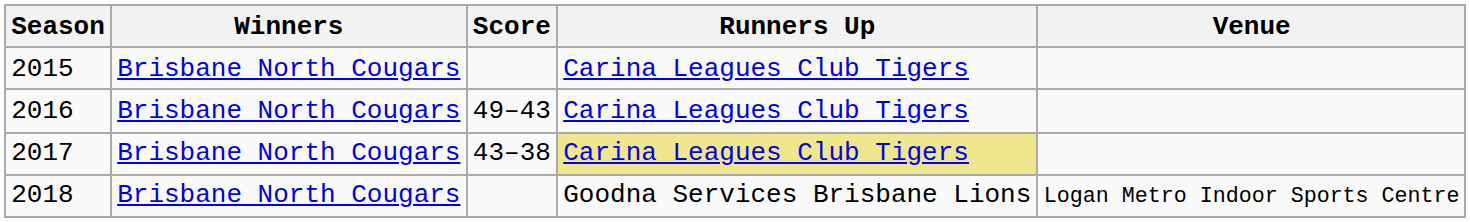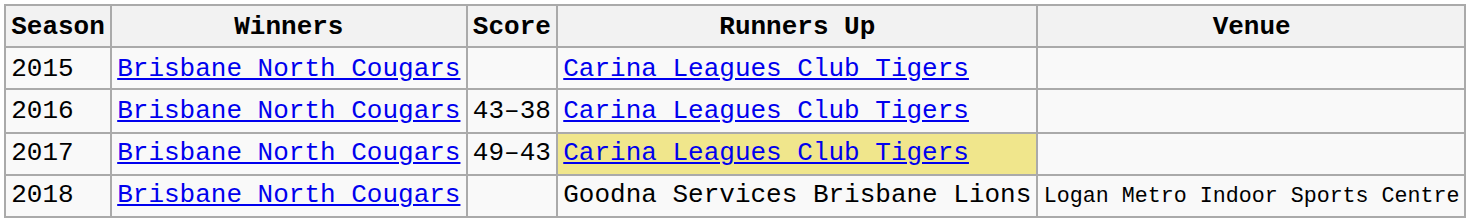2016 | Score: 49–43 -> 43–38
2017 | Score: 43–38 -> 49–43
